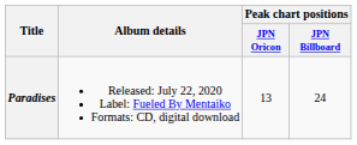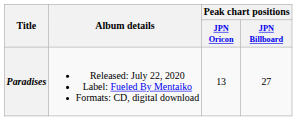Paradises | Peak chart positions / JPN Billboard: 24 -> 27
